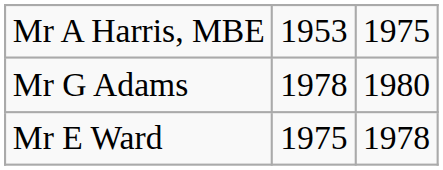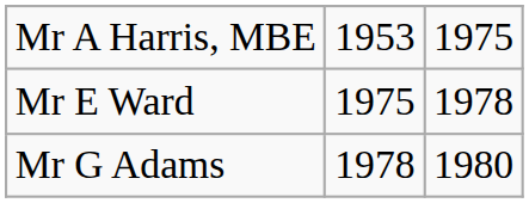rows swapped: Mr E Ward <-> Mr G Adams
